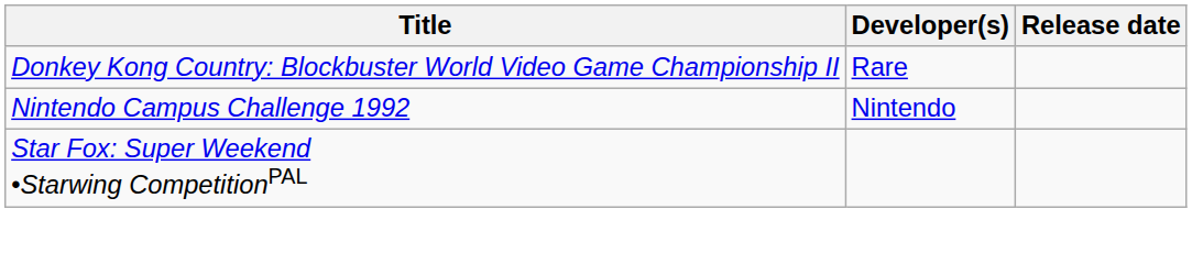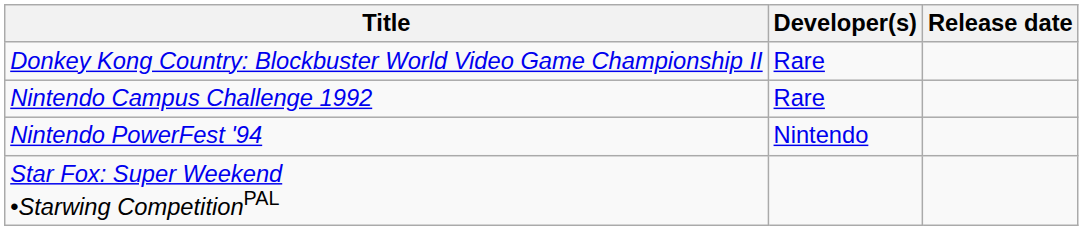Nintendo Campus Challenge 1992 | Developer(s): Nintendo -> Rare
+ row: Nintendo PowerFest '94 | Nintendo
